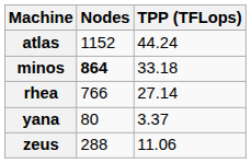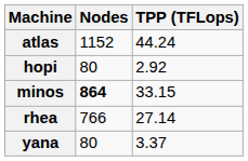+ row: hopi | 80 | 2.92
minos | TPP (TFLops): 33.18 -> 33.15
- row: zeus | 288 | 11.06
